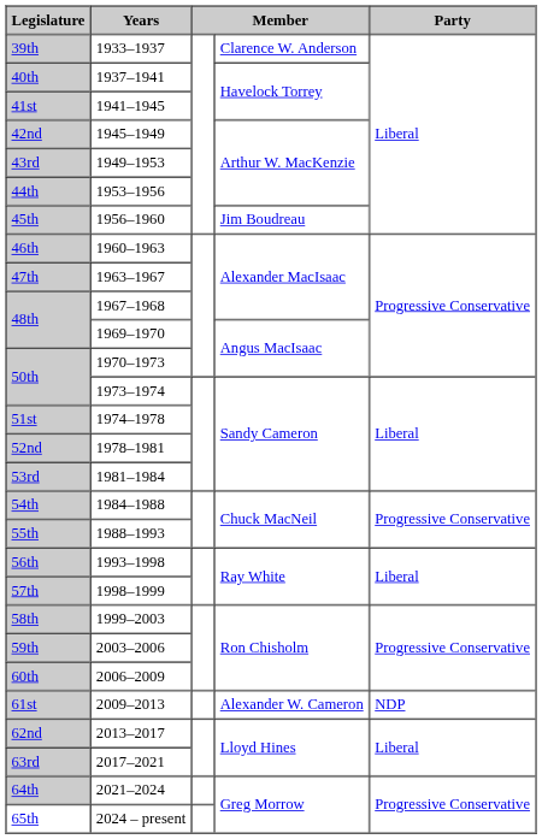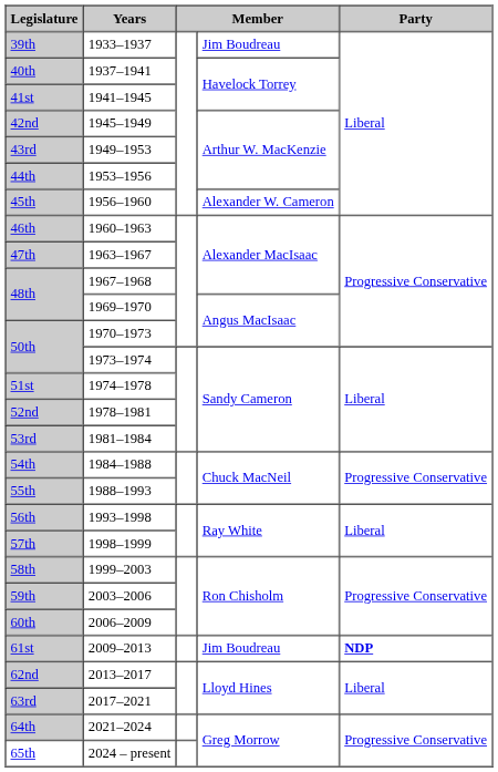39th | column 4: Clarence W. Anderson -> Jim Boudreau
45th | column 4: Jim Boudreau -> Alexander W. Cameron
61st | column 4: Alexander W. Cameron -> Jim Boudreau
61st | Party: normal -> bold
